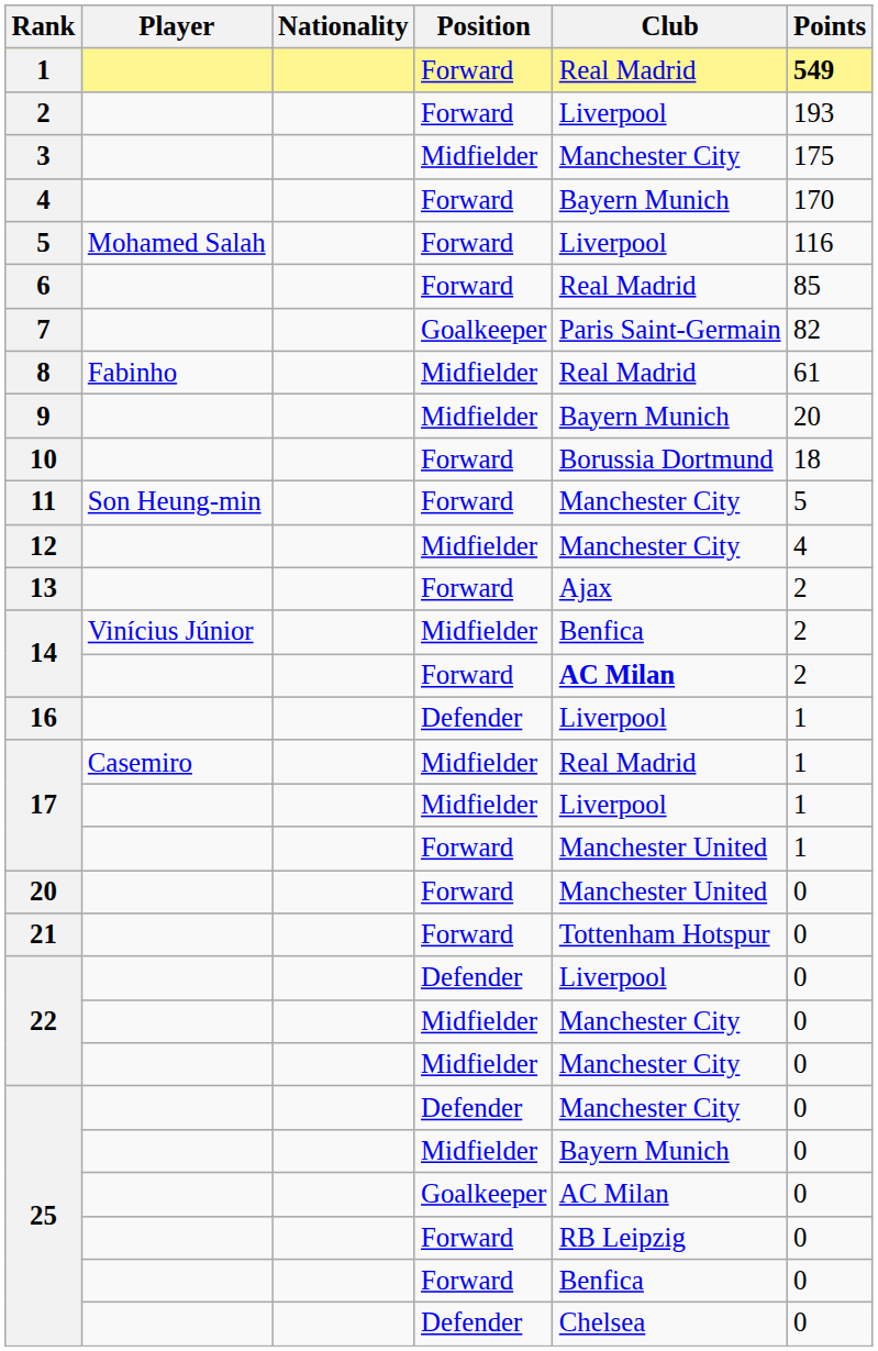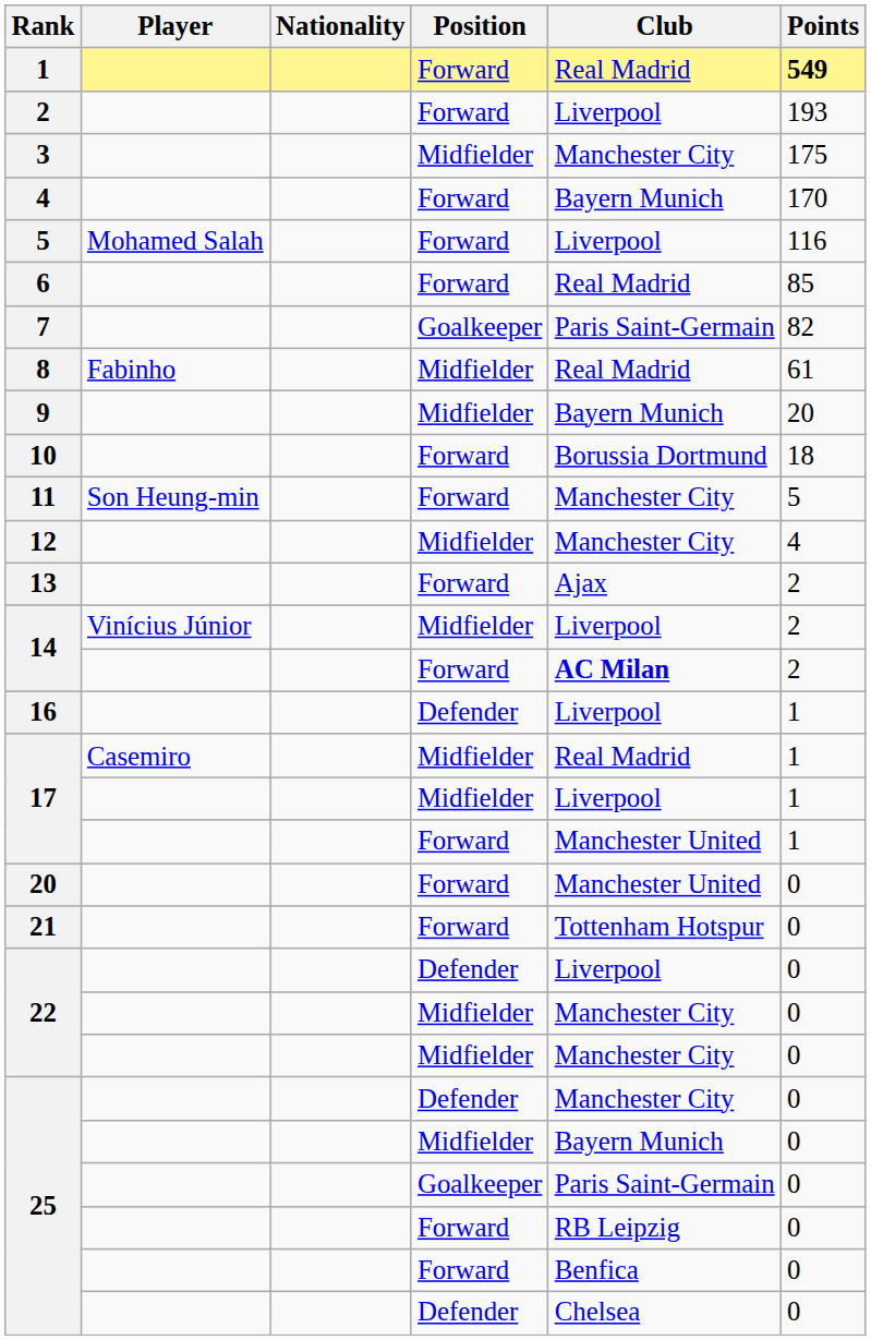14 / Midfielder | Club: Benfica -> Liverpool
25 / Goalkeeper | Club: AC Milan -> Paris Saint-Germain
